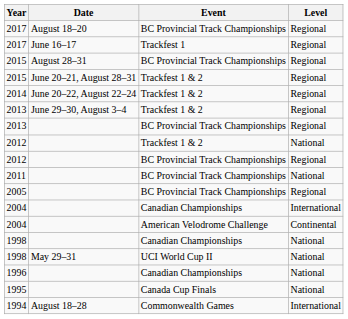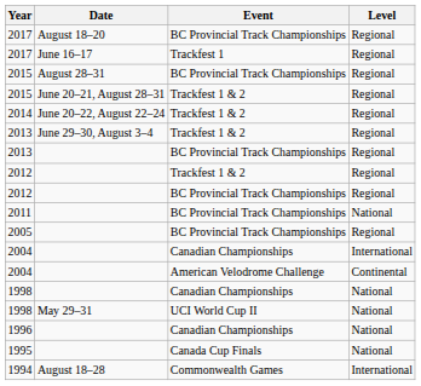2012 / Trackfest 1 & 2 | Level: National -> Regional
